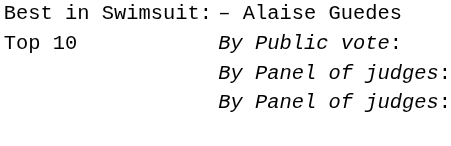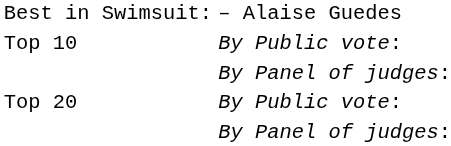+ row: Top 20 | By Public vote:
